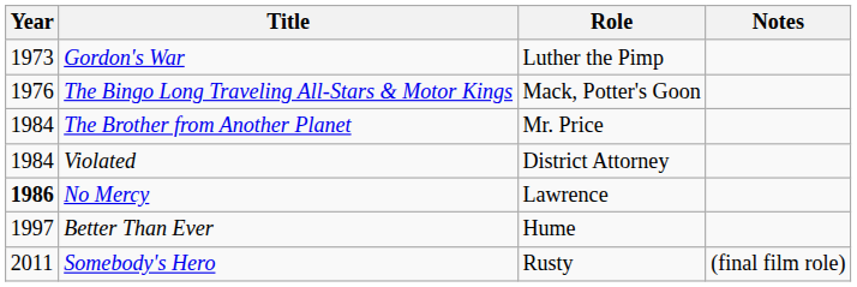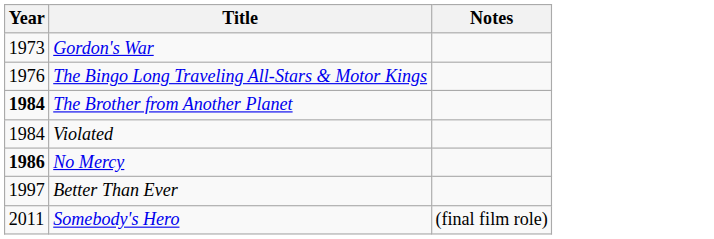- column: Role | Luther the Pimp | Mack, Potter's Goon | Mr. Price | District Attorney | Lawrence | Hume | Rusty
The Brother from Another Planet | Year: normal -> bold
